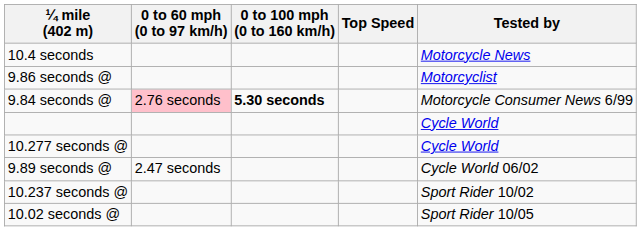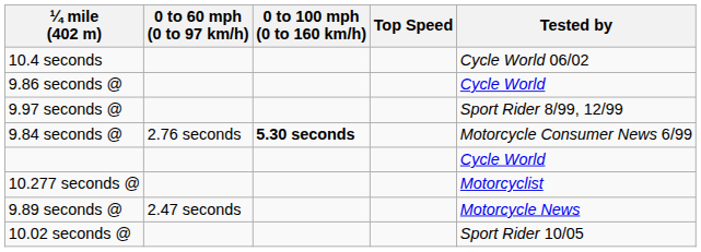10.4 seconds | Tested by: Motorcycle News -> Cycle World 06/02
9.86 seconds @ | Tested by: Motorcyclist -> Cycle World
+ row: 9.97 seconds @ | Sport Rider 8/99, 12/99
9.84 seconds @ | 0 to 60 mph (0 to 97 km/h): pink background -> no background
10.277 seconds @ | Tested by: Cycle World -> Motorcyclist
9.89 seconds @ | Tested by: Cycle World 06/02 -> Motorcycle News
- row: 10.237 seconds @ | Sport Rider 10/02
